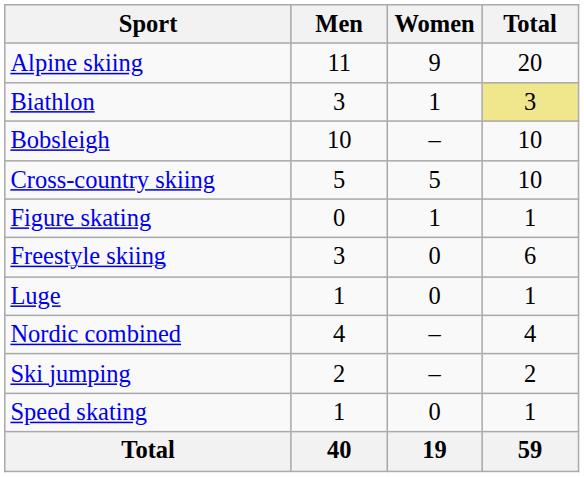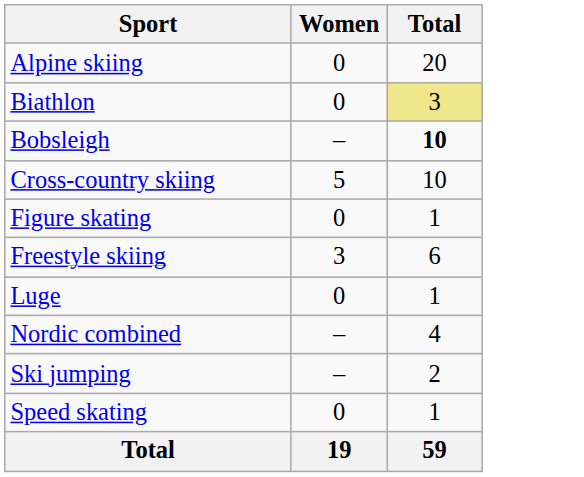- column: Men | 11 | 3 | 10 | 5 | 0 | 3 | 1 | 4 | 2 | 1 | 40
Alpine skiing | Women: 9 -> 0
Biathlon | Women: 1 -> 0
Bobsleigh | Total: normal -> bold
Figure skating | Women: 1 -> 0
Freestyle skiing | Women: 0 -> 3
